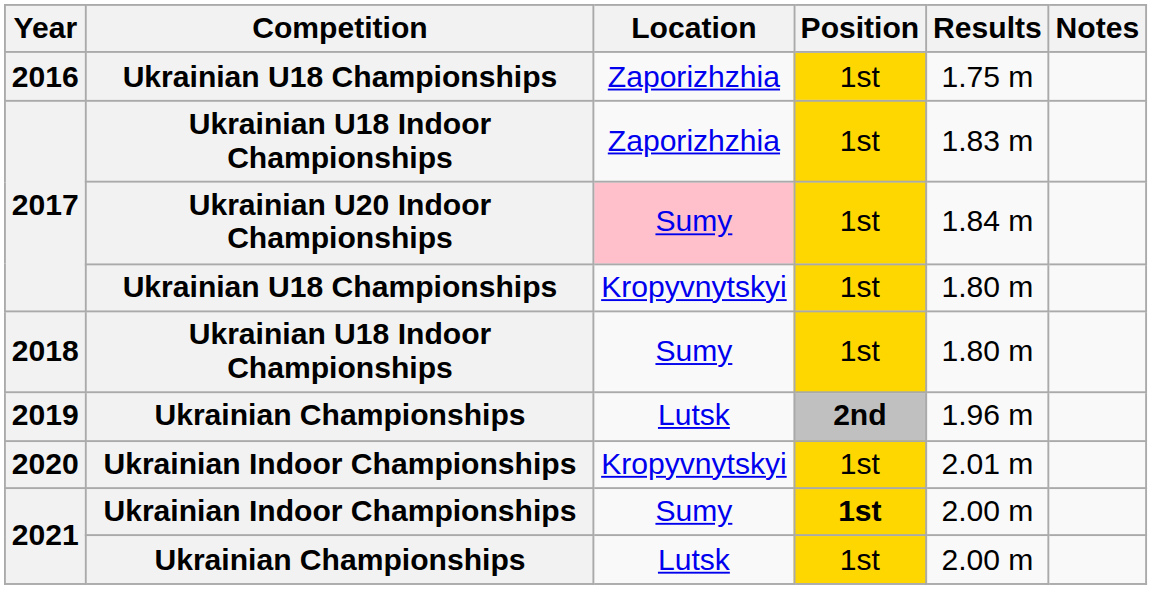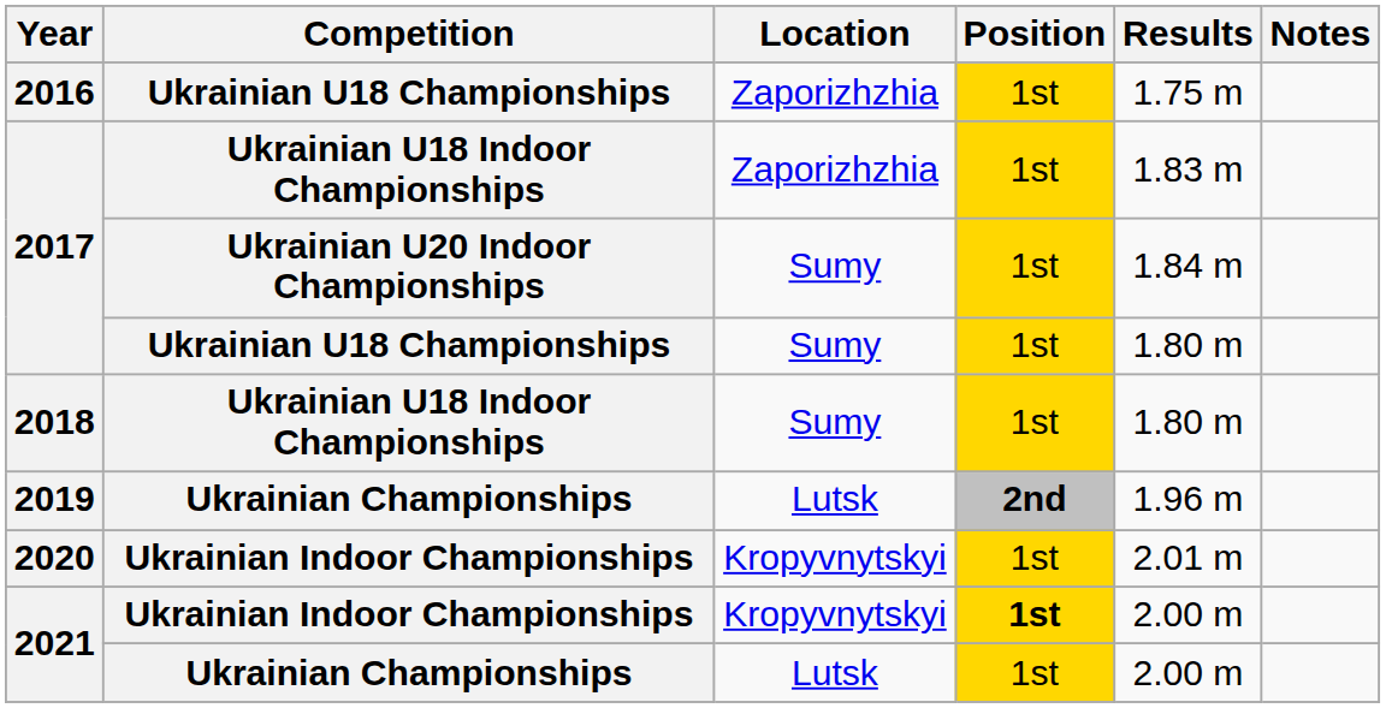2017 / Ukrainian U20 Indoor Championships | Location: pink background -> no background
2017 / Ukrainian U18 Championships | Location: Kropyvnytskyi -> Sumy
2021 / Ukrainian Indoor Championships | Location: Sumy -> Kropyvnytskyi
